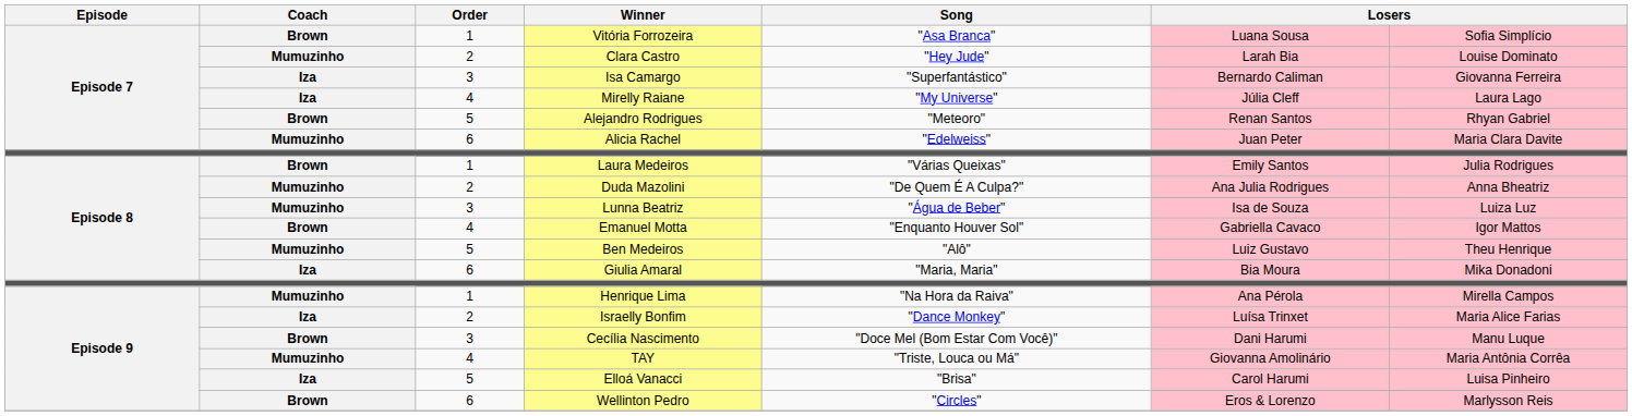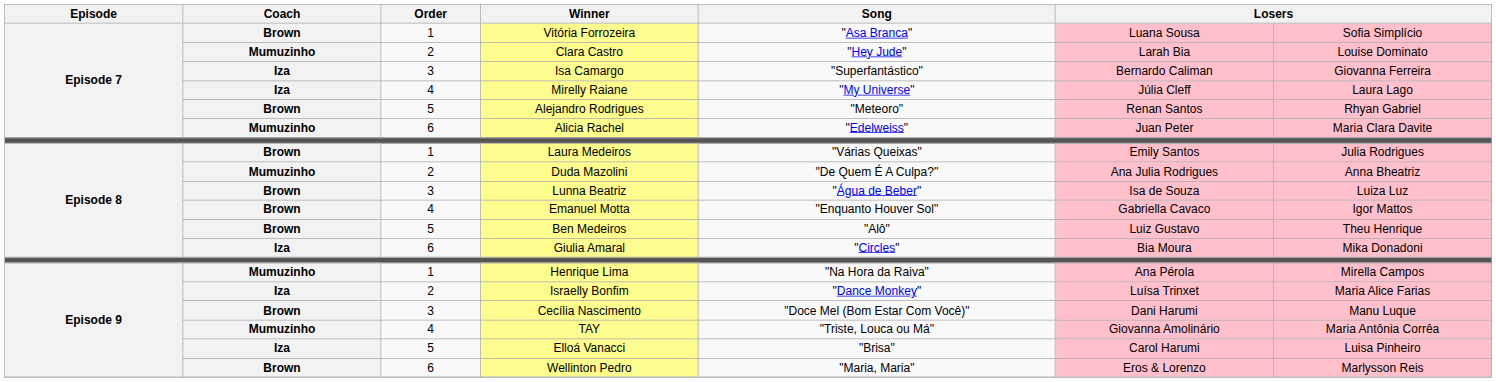Lunna Beatriz | Coach: Mumuzinho -> Brown
Ben Medeiros | Coach: Mumuzinho -> Brown
Giulia Amaral | Song: "Maria, Maria" -> "Circles"
Wellinton Pedro | Song: "Circles" -> "Maria, Maria"
